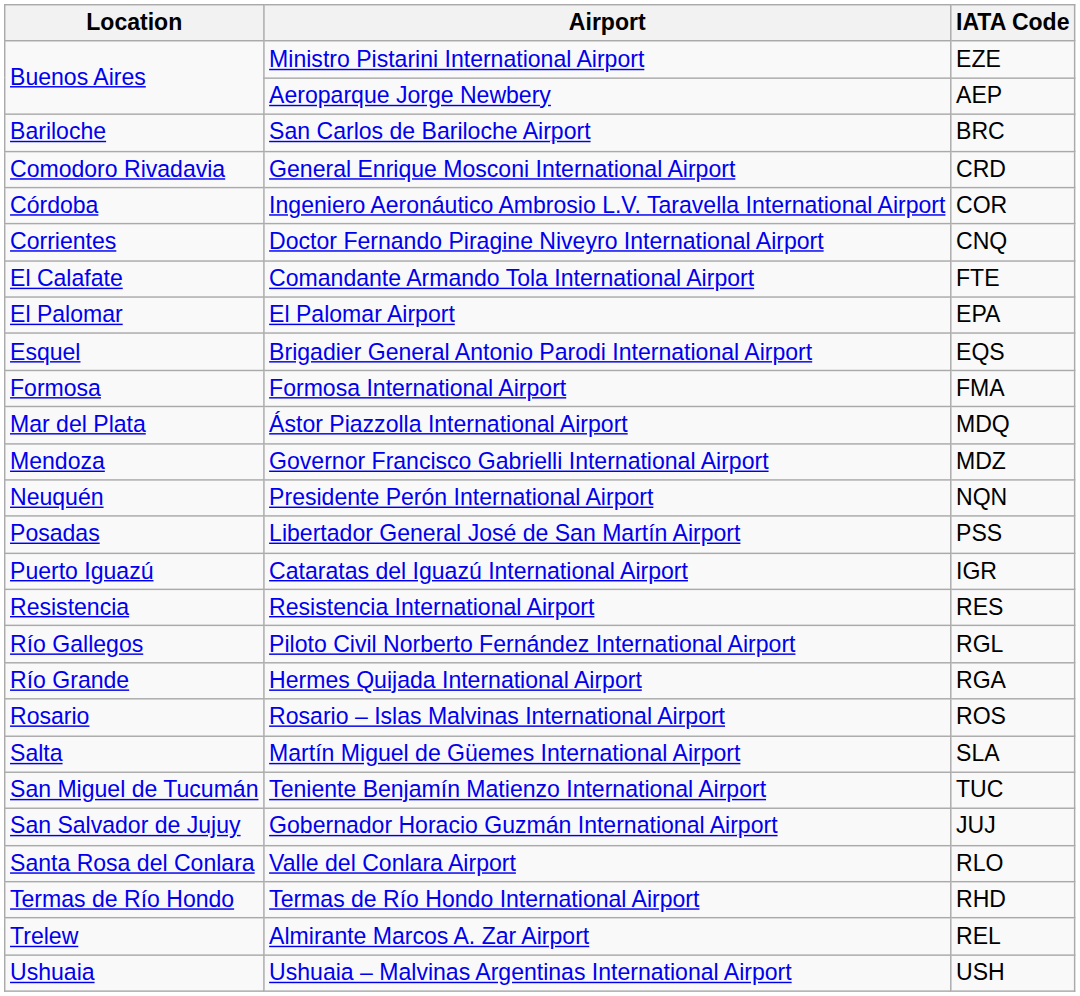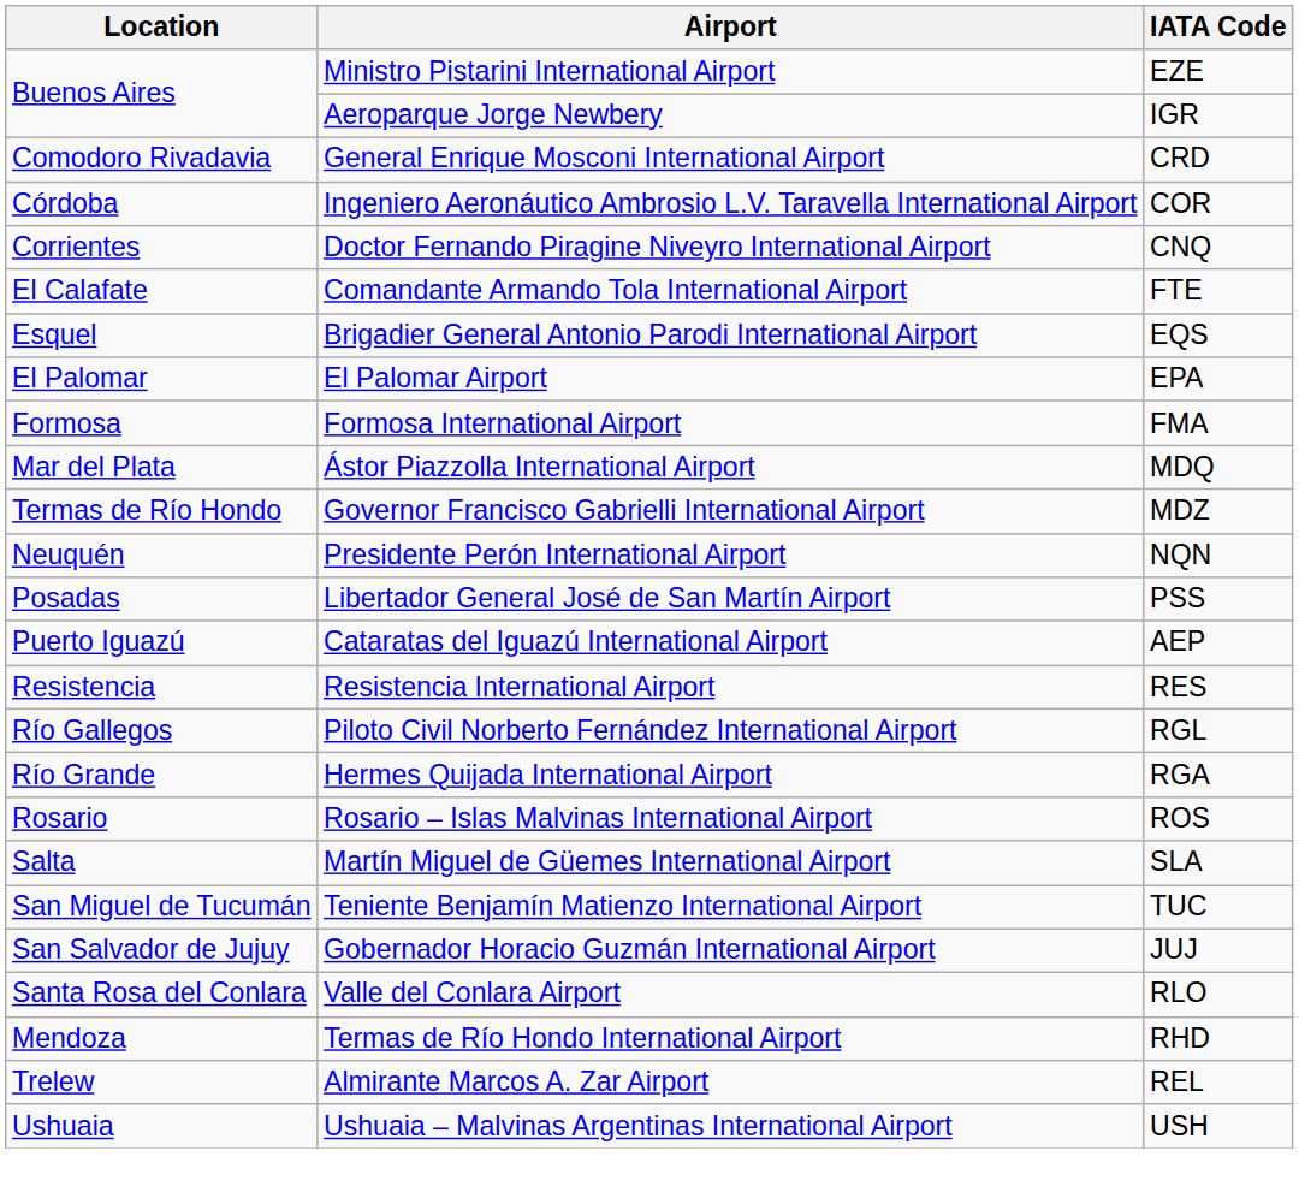Aeroparque Jorge Newbery | IATA Code: AEP -> IGR
- row: Bariloche | San Carlos de Bariloche Airport | BRC
rows swapped: El Palomar Airport <-> Brigadier General Antonio Parodi International Airport
Governor Francisco Gabrielli International Airport | Location: Mendoza -> Termas de Río Hondo
Cataratas del Iguazú International Airport | IATA Code: IGR -> AEP
Termas de Río Hondo International Airport | Location: Termas de Río Hondo -> Mendoza
